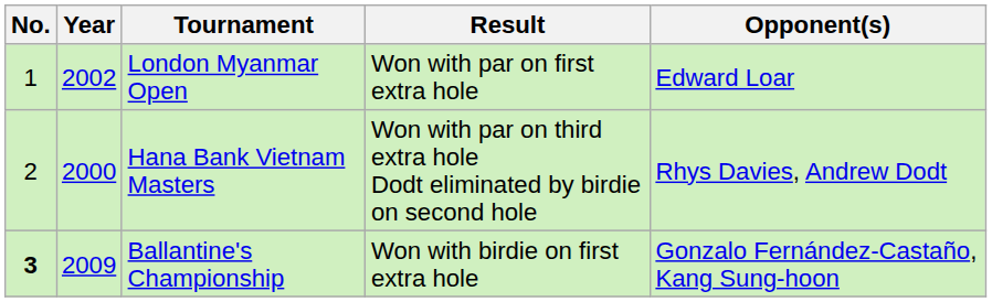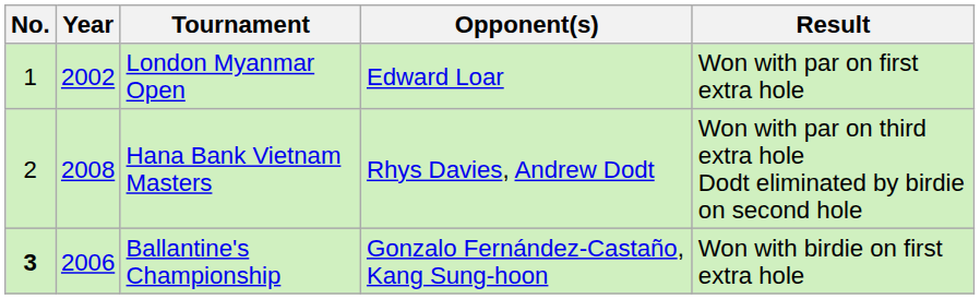columns swapped: Opponent(s) <-> Result
Hana Bank Vietnam Masters | Year: 2000 -> 2008
Ballantine's Championship | Year: 2009 -> 2006
